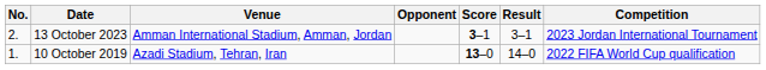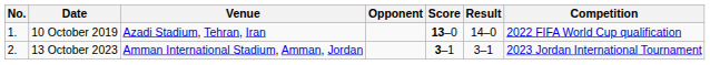rows swapped: 10 October 2019 <-> 13 October 2023
